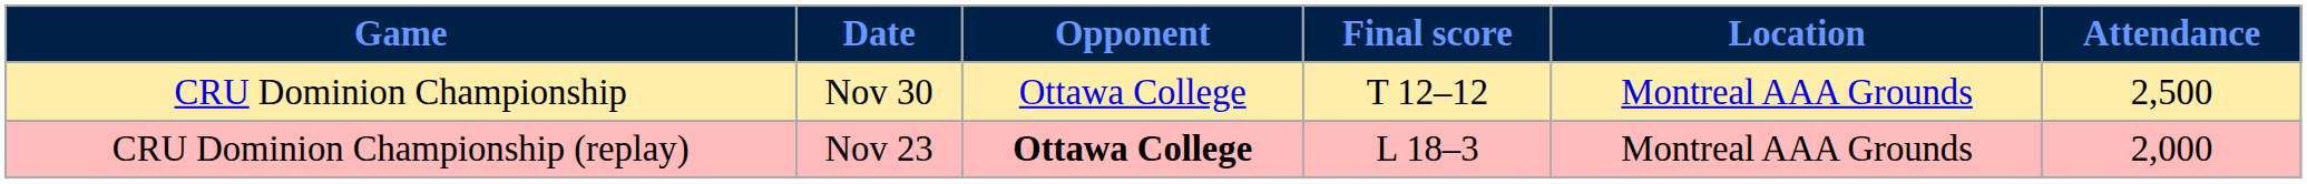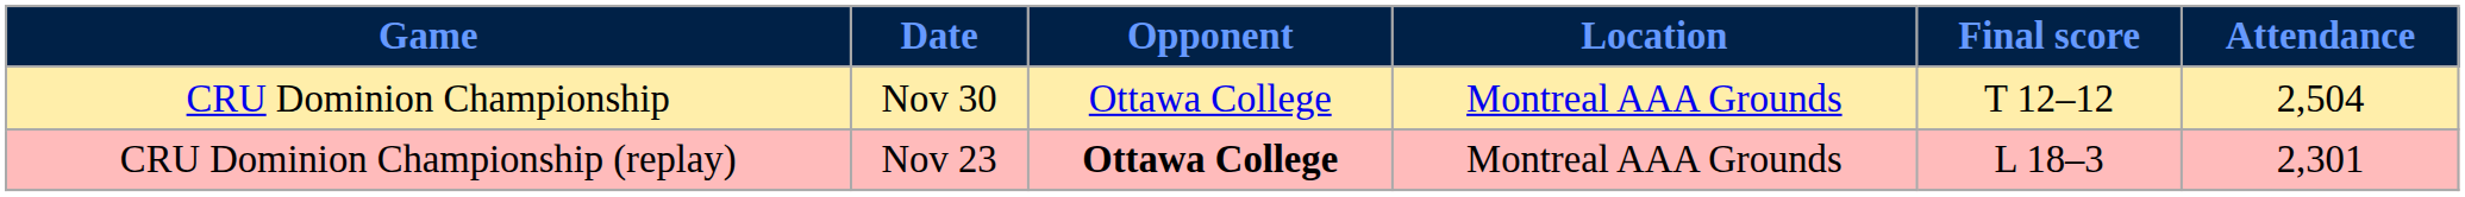columns swapped: Location <-> Final score
CRU Dominion Championship | Attendance: 2,500 -> 2,504
CRU Dominion Championship (replay) | Attendance: 2,000 -> 2,301
